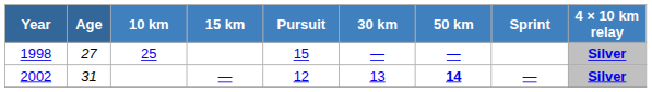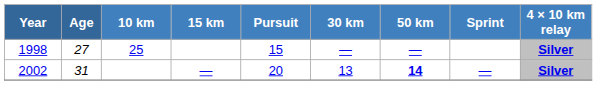2002 | Pursuit: 12 -> 20
